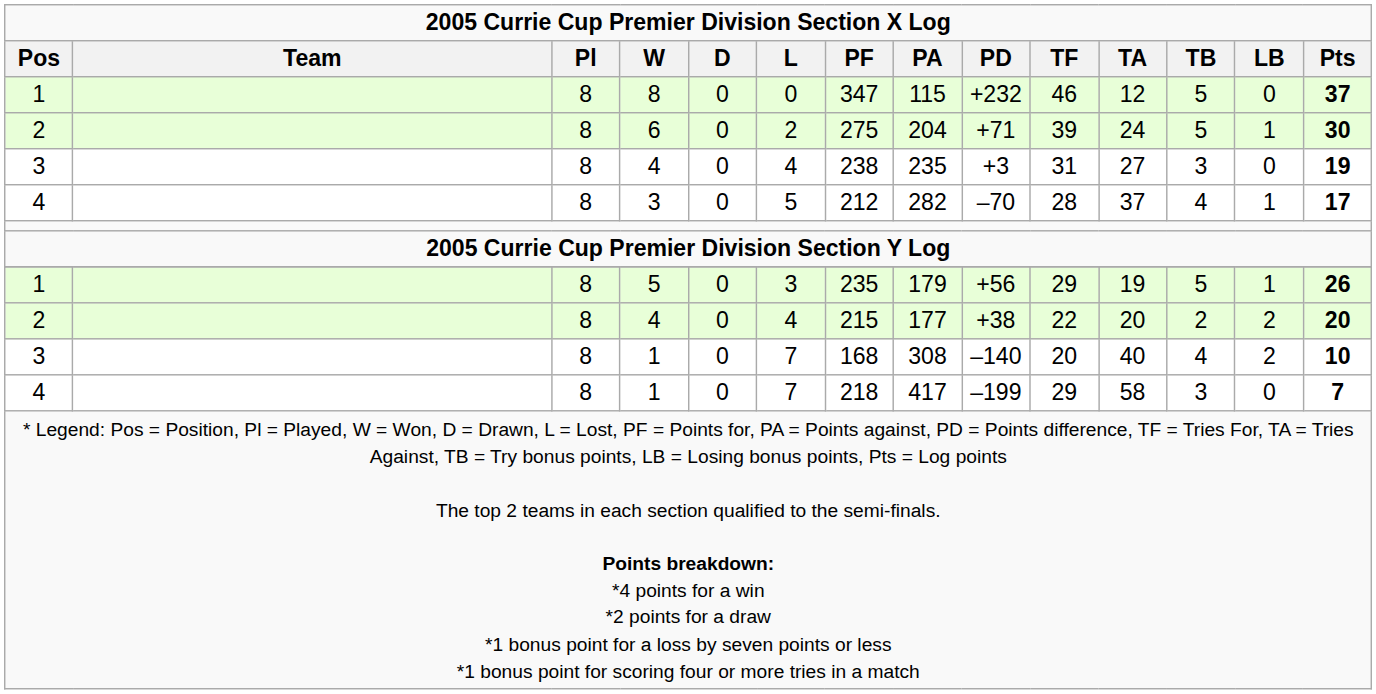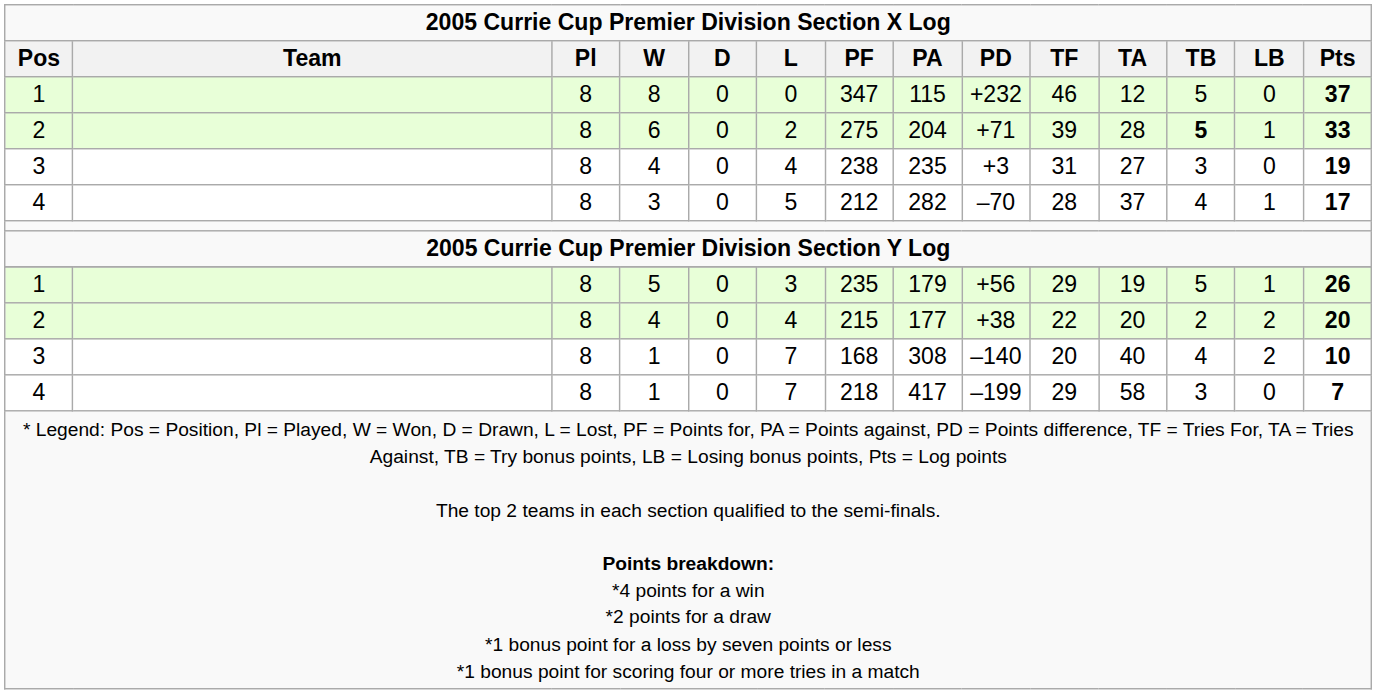6 | TA: 24 -> 28
6 | TB: normal -> bold
6 | Pts: 30 -> 33
